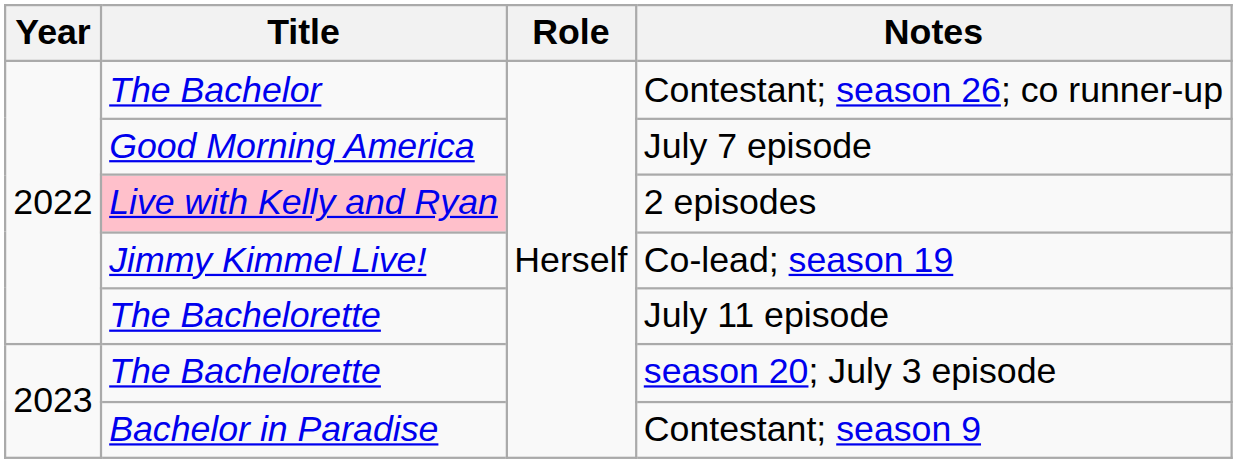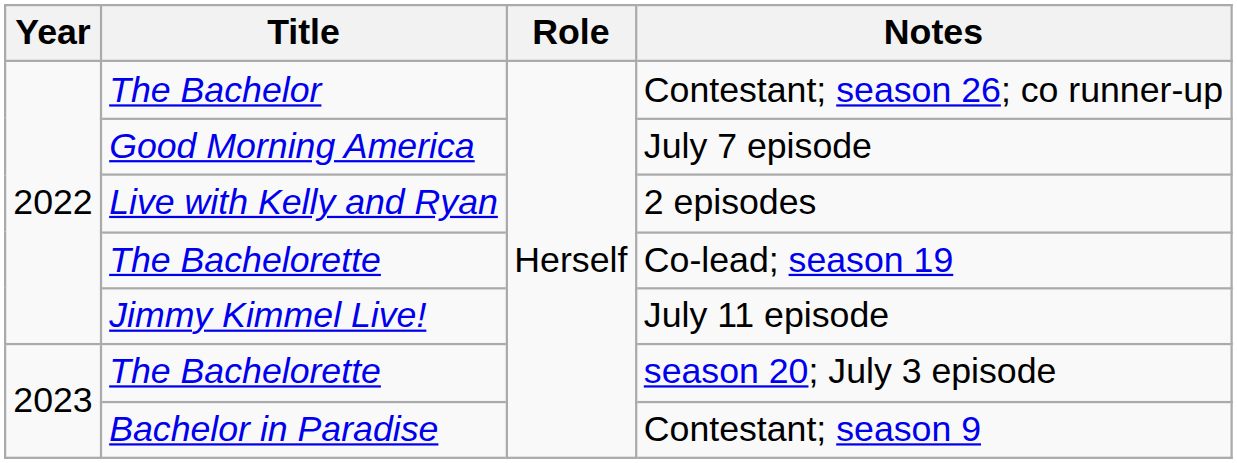2 episodes | Title: pink background -> no background
Co-lead; season 19 | Title: Jimmy Kimmel Live! -> The Bachelorette
July 11 episode | Title: The Bachelorette -> Jimmy Kimmel Live!
